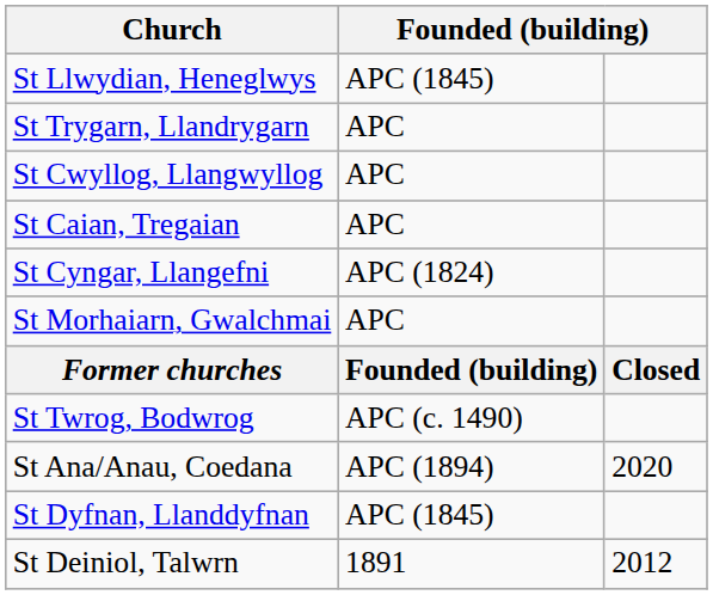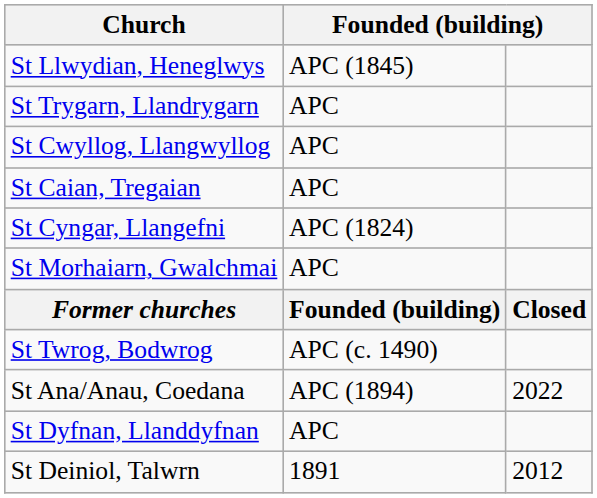St Ana/Anau, Coedana | column 3: 2020 -> 2022
St Dyfnan, Llanddyfnan | column 2: APC (1845) -> APC
